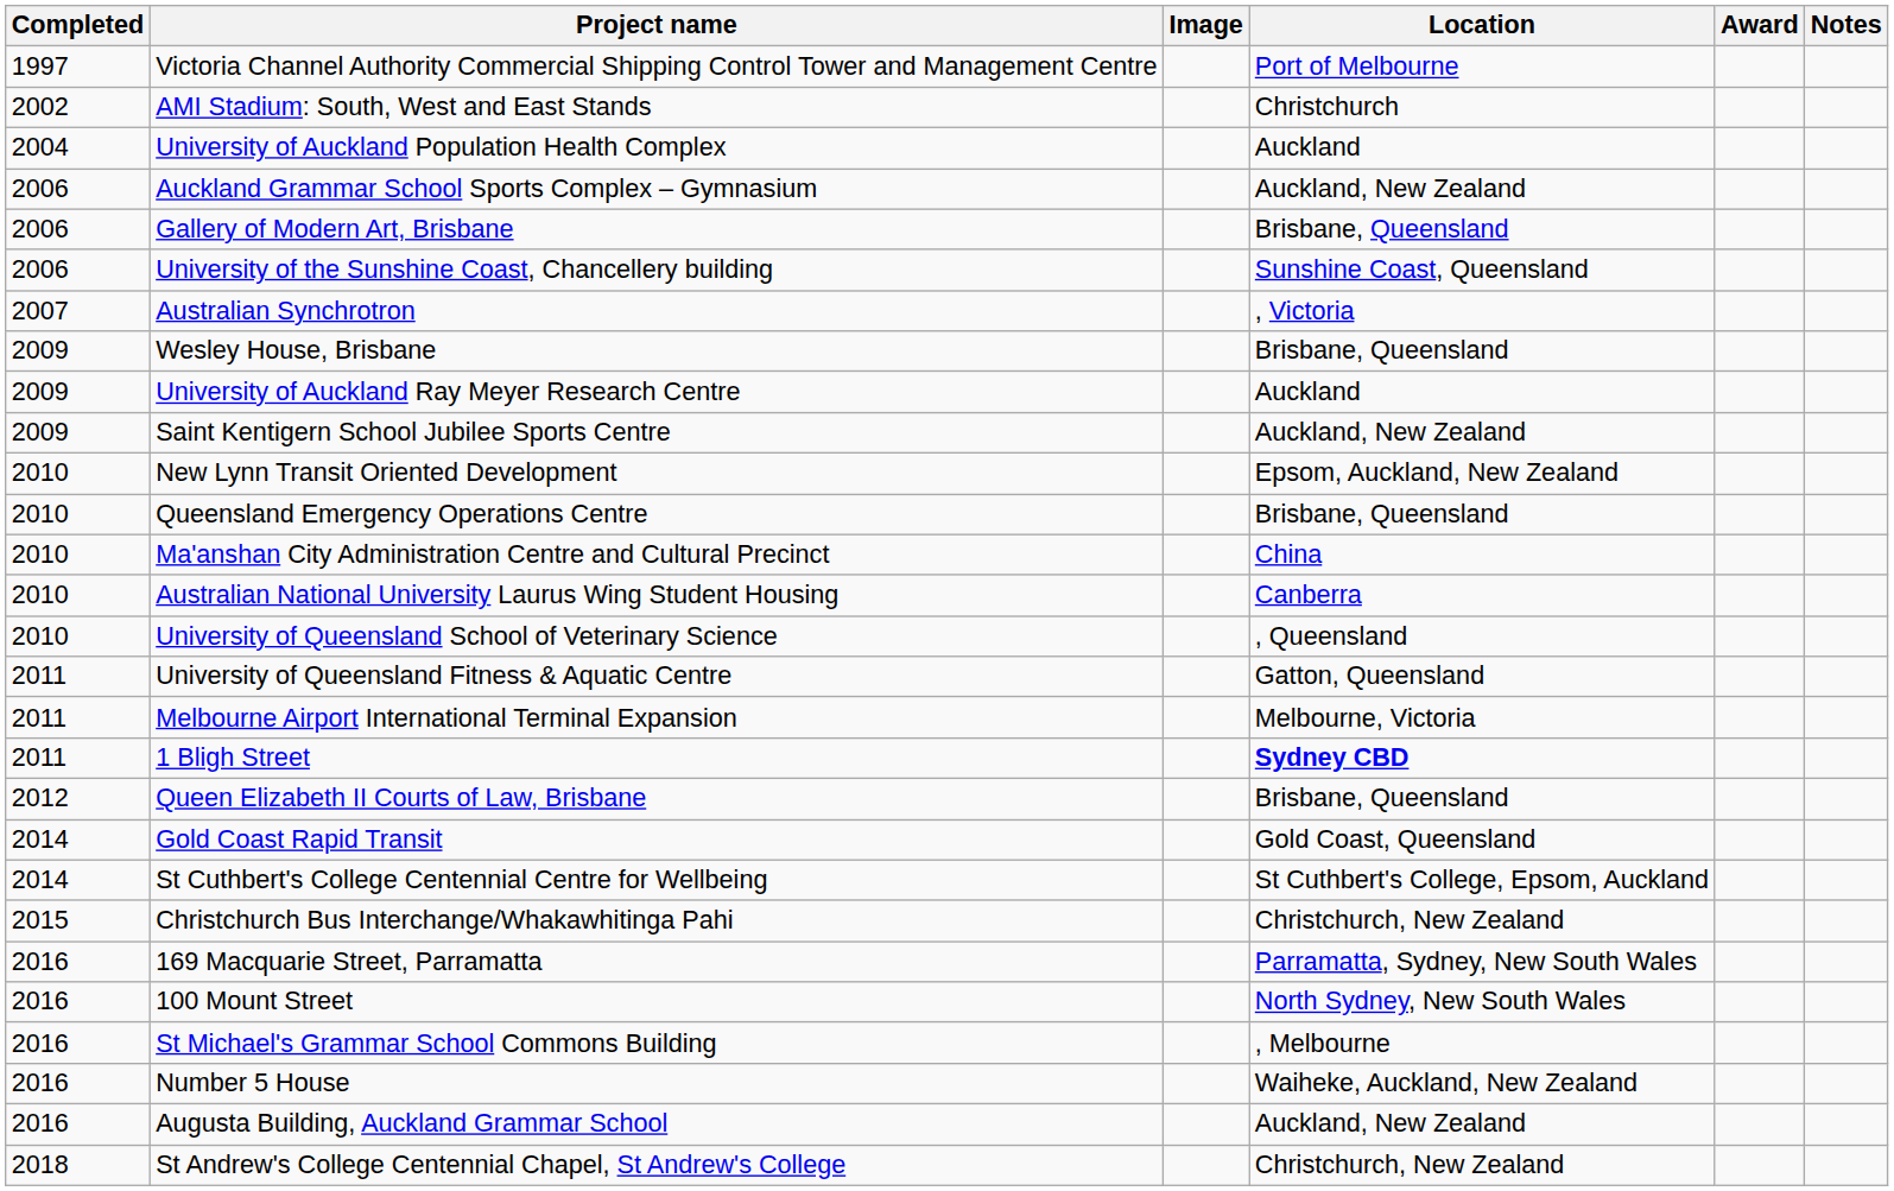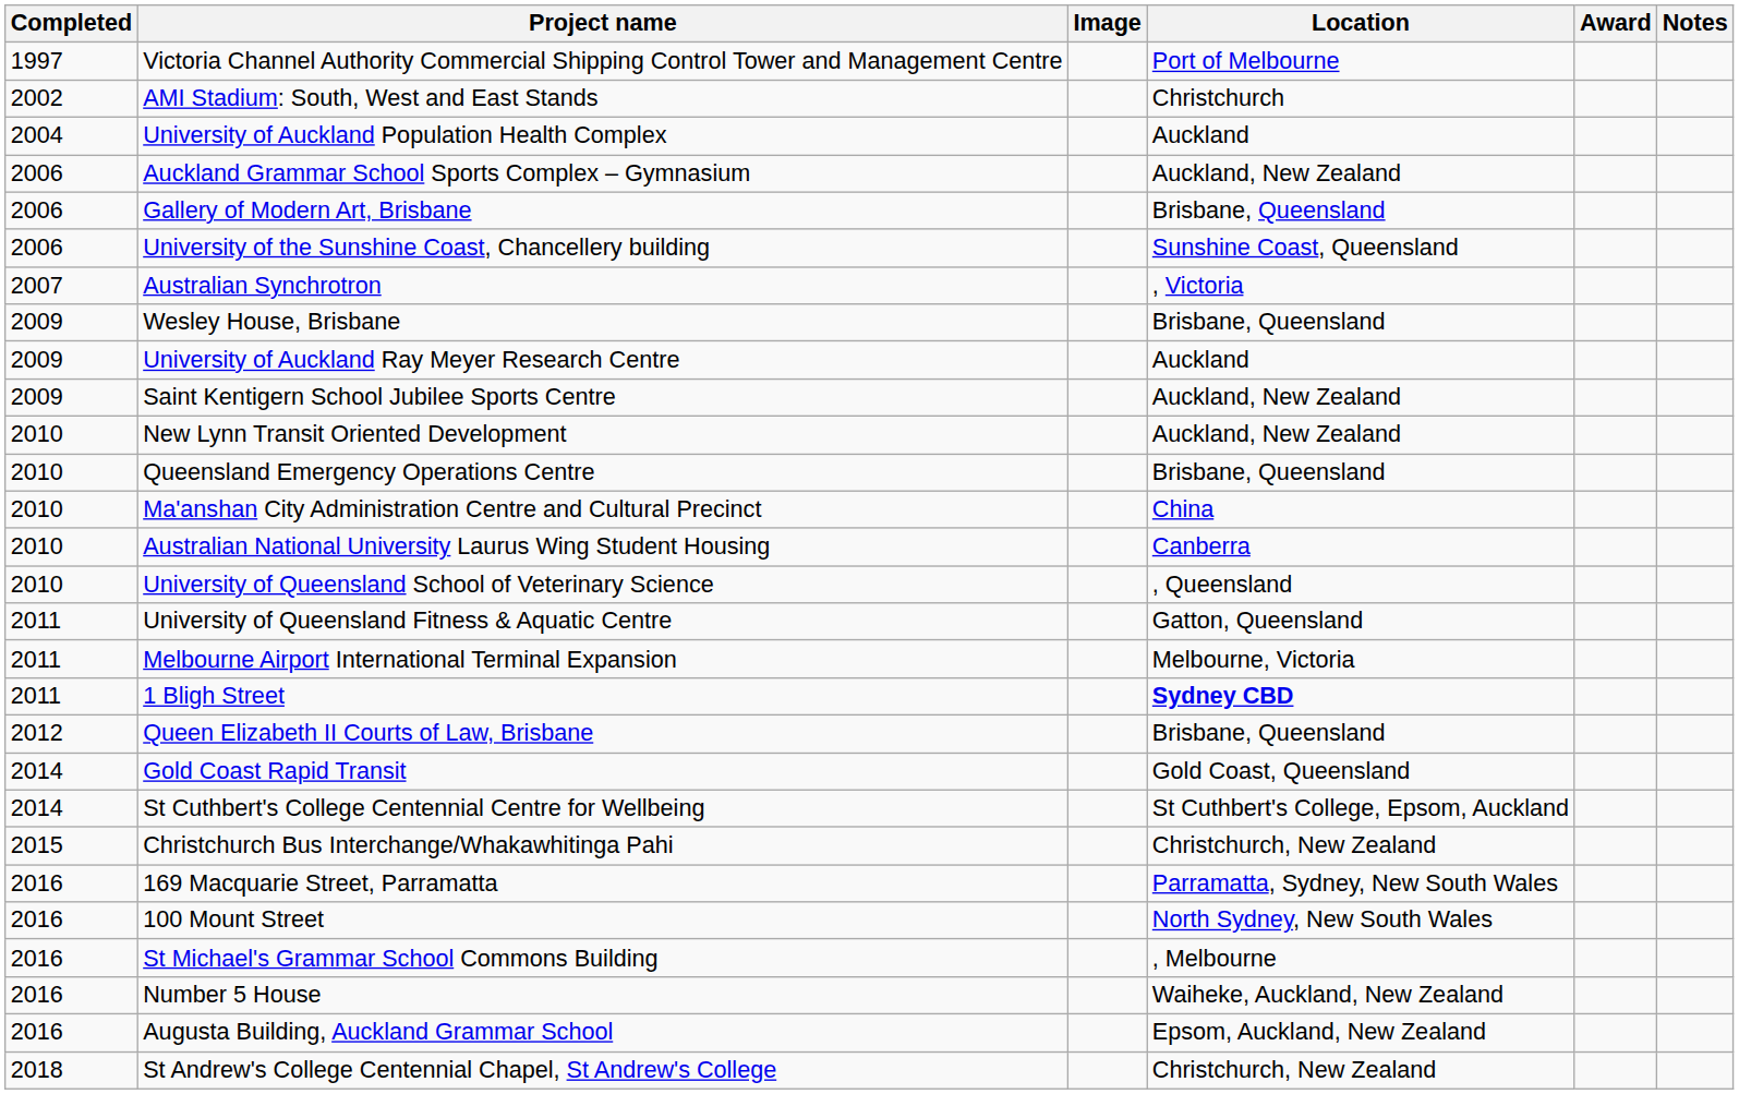New Lynn Transit Oriented Development | Location: Epsom, Auckland, New Zealand -> Auckland, New Zealand
Augusta Building, Auckland Grammar School | Location: Auckland, New Zealand -> Epsom, Auckland, New Zealand
